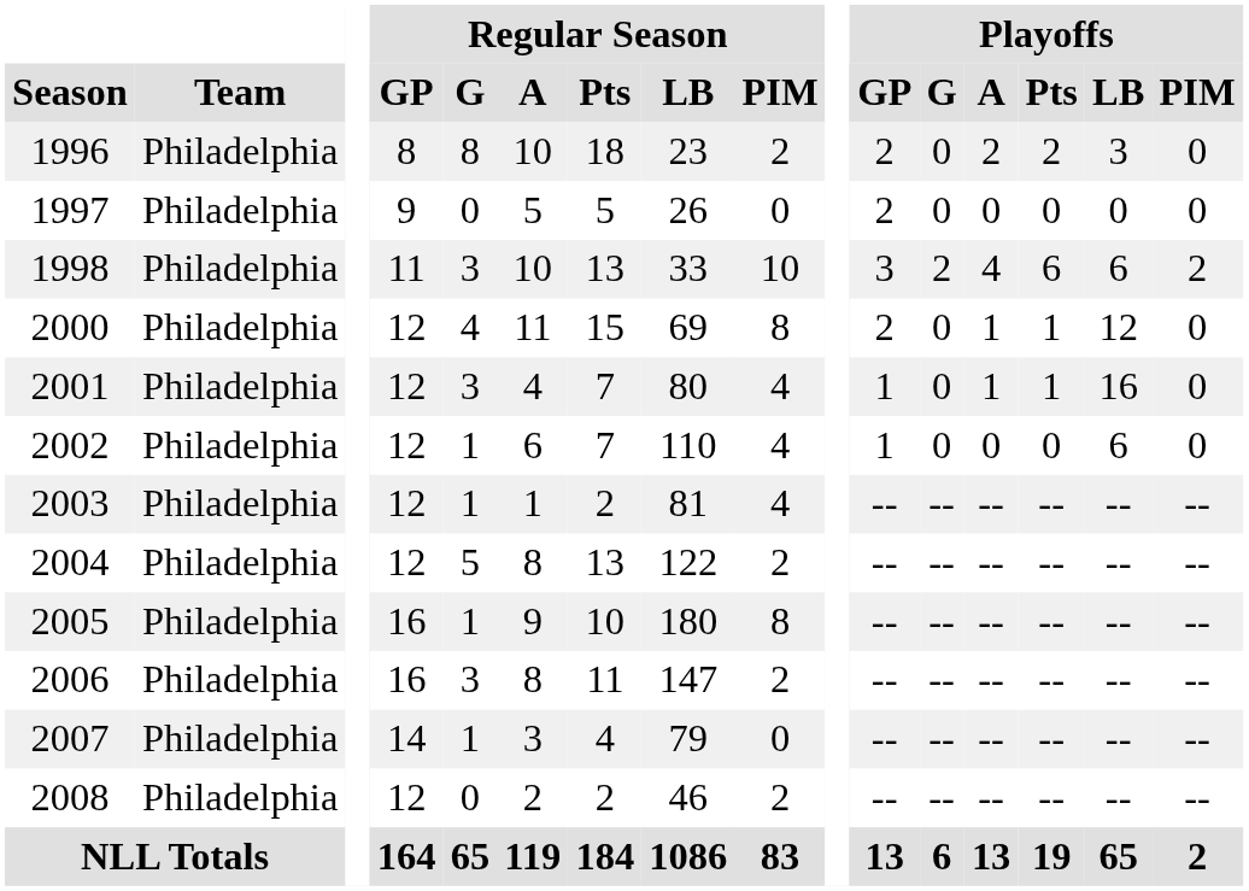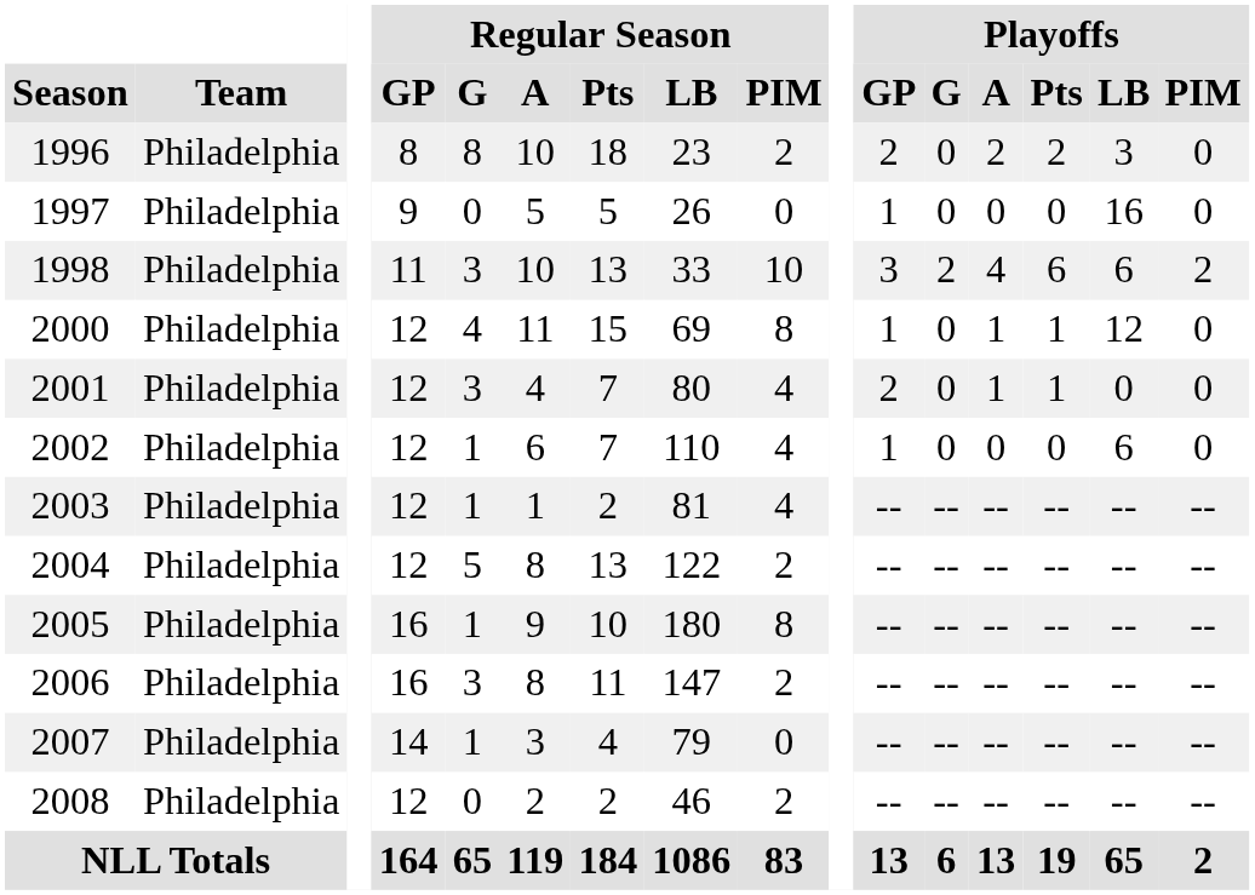1997 | Playoffs / GP: 2 -> 1
1997 | Playoffs / LB: 0 -> 16
2000 | Playoffs / GP: 2 -> 1
2001 | Playoffs / GP: 1 -> 2
2001 | Playoffs / LB: 16 -> 0
